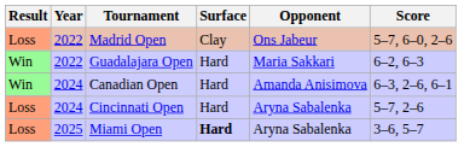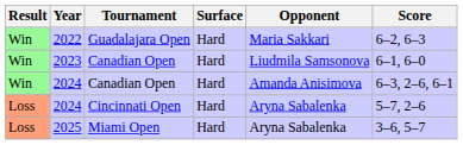- row: Loss | 2022 | Madrid Open | Clay | Ons Jabeur | 5–7, 6–0, 2–6
+ row: Win | 2023 | Canadian Open | Hard | Liudmila Samsonova | 6–1, 6–0
Miami Open | Surface: bold -> normal
